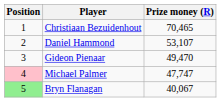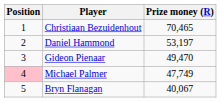Daniel Hammond | Prize money (R): 53,107 -> 53,197
Michael Palmer | Prize money (R): 47,747 -> 47,749
Bryn Flanagan | Position: lightgreen background -> no background
